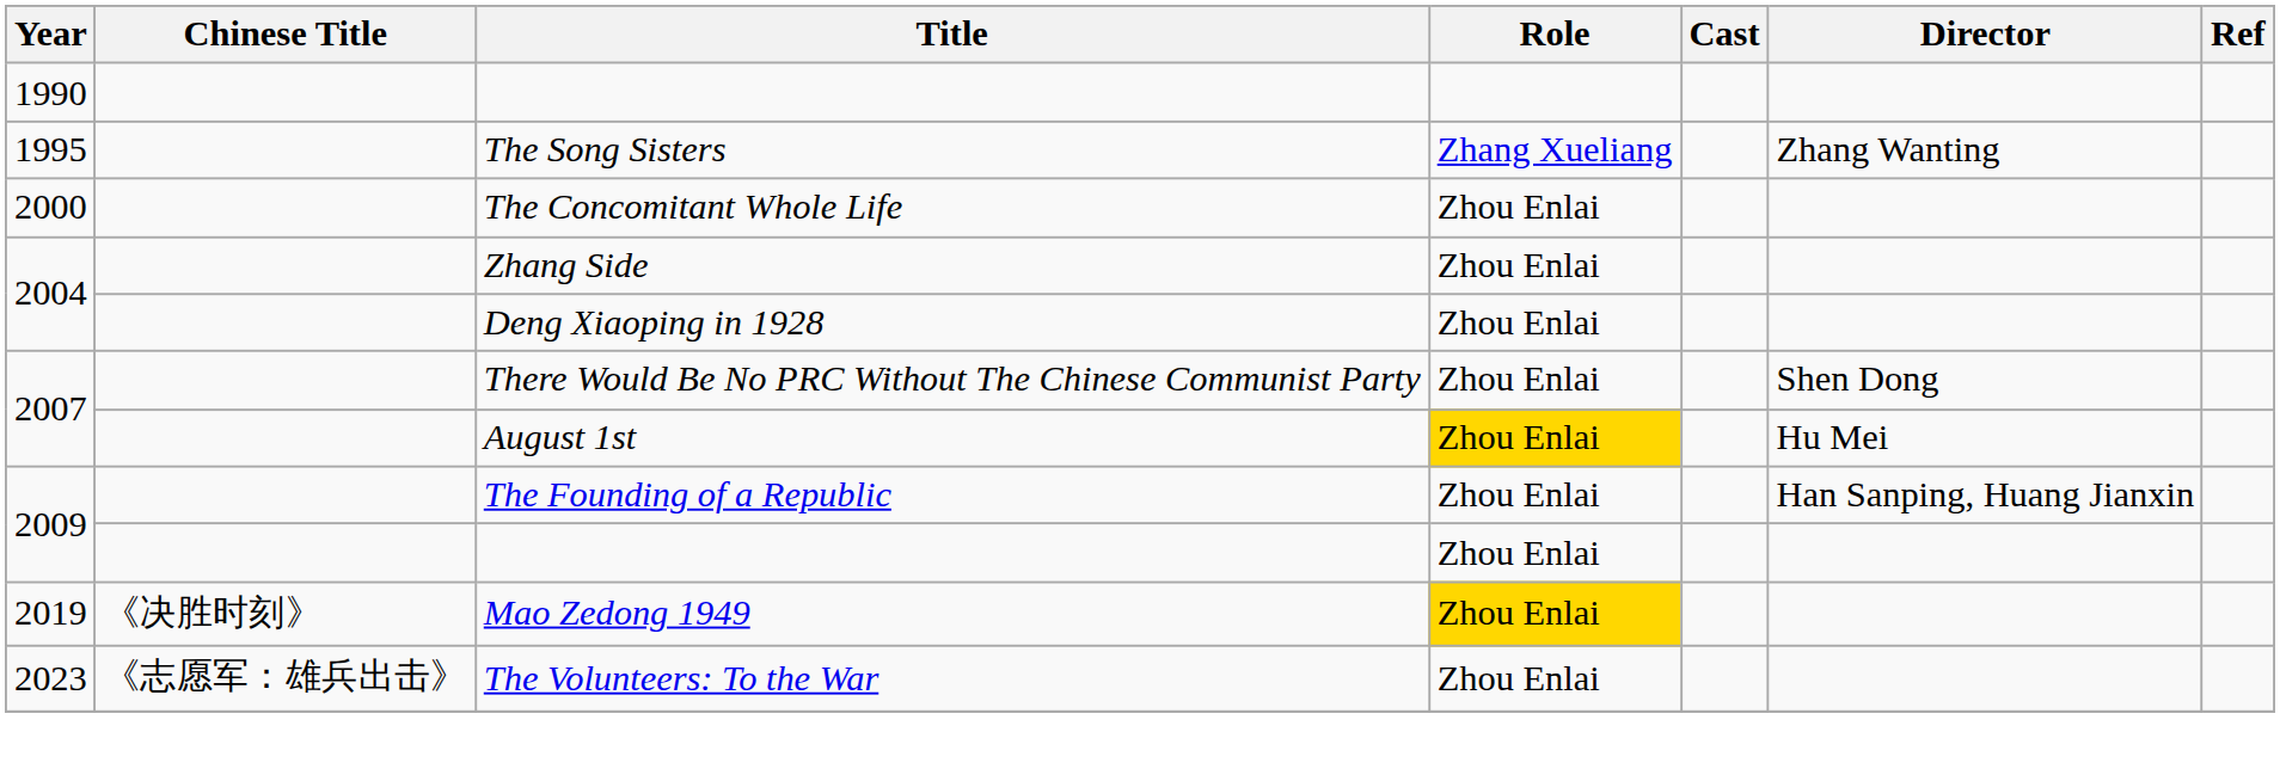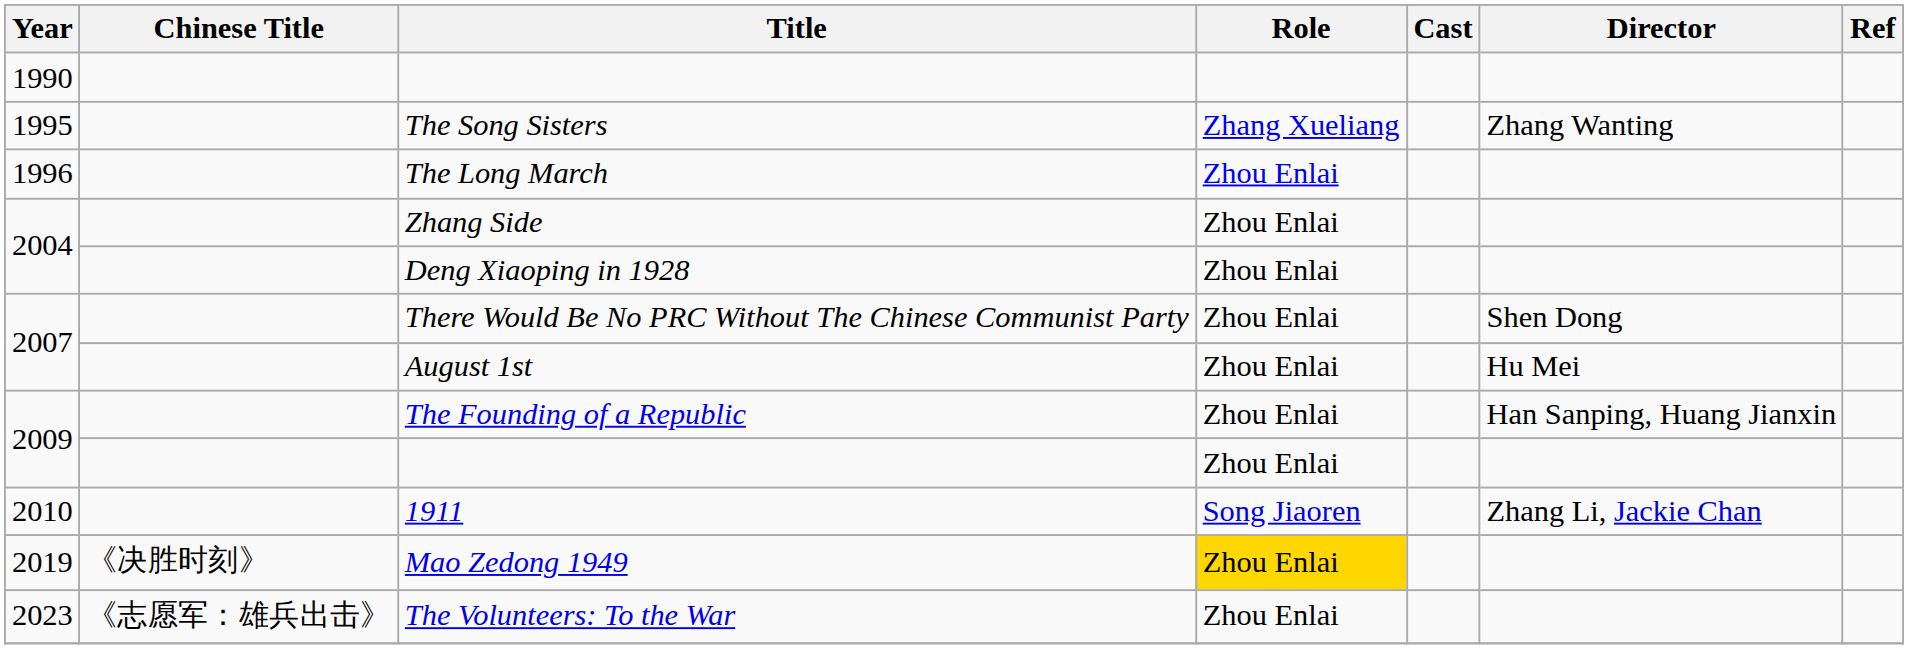+ row: 1996 | The Long March | Zhou Enlai
- row: 2000 | The Concomitant Whole Life | Zhou Enlai
August 1st | Role: gold background -> no background
+ row: 2010 | 1911 | Song Jiaoren | Zhang Li, Jackie Chan
